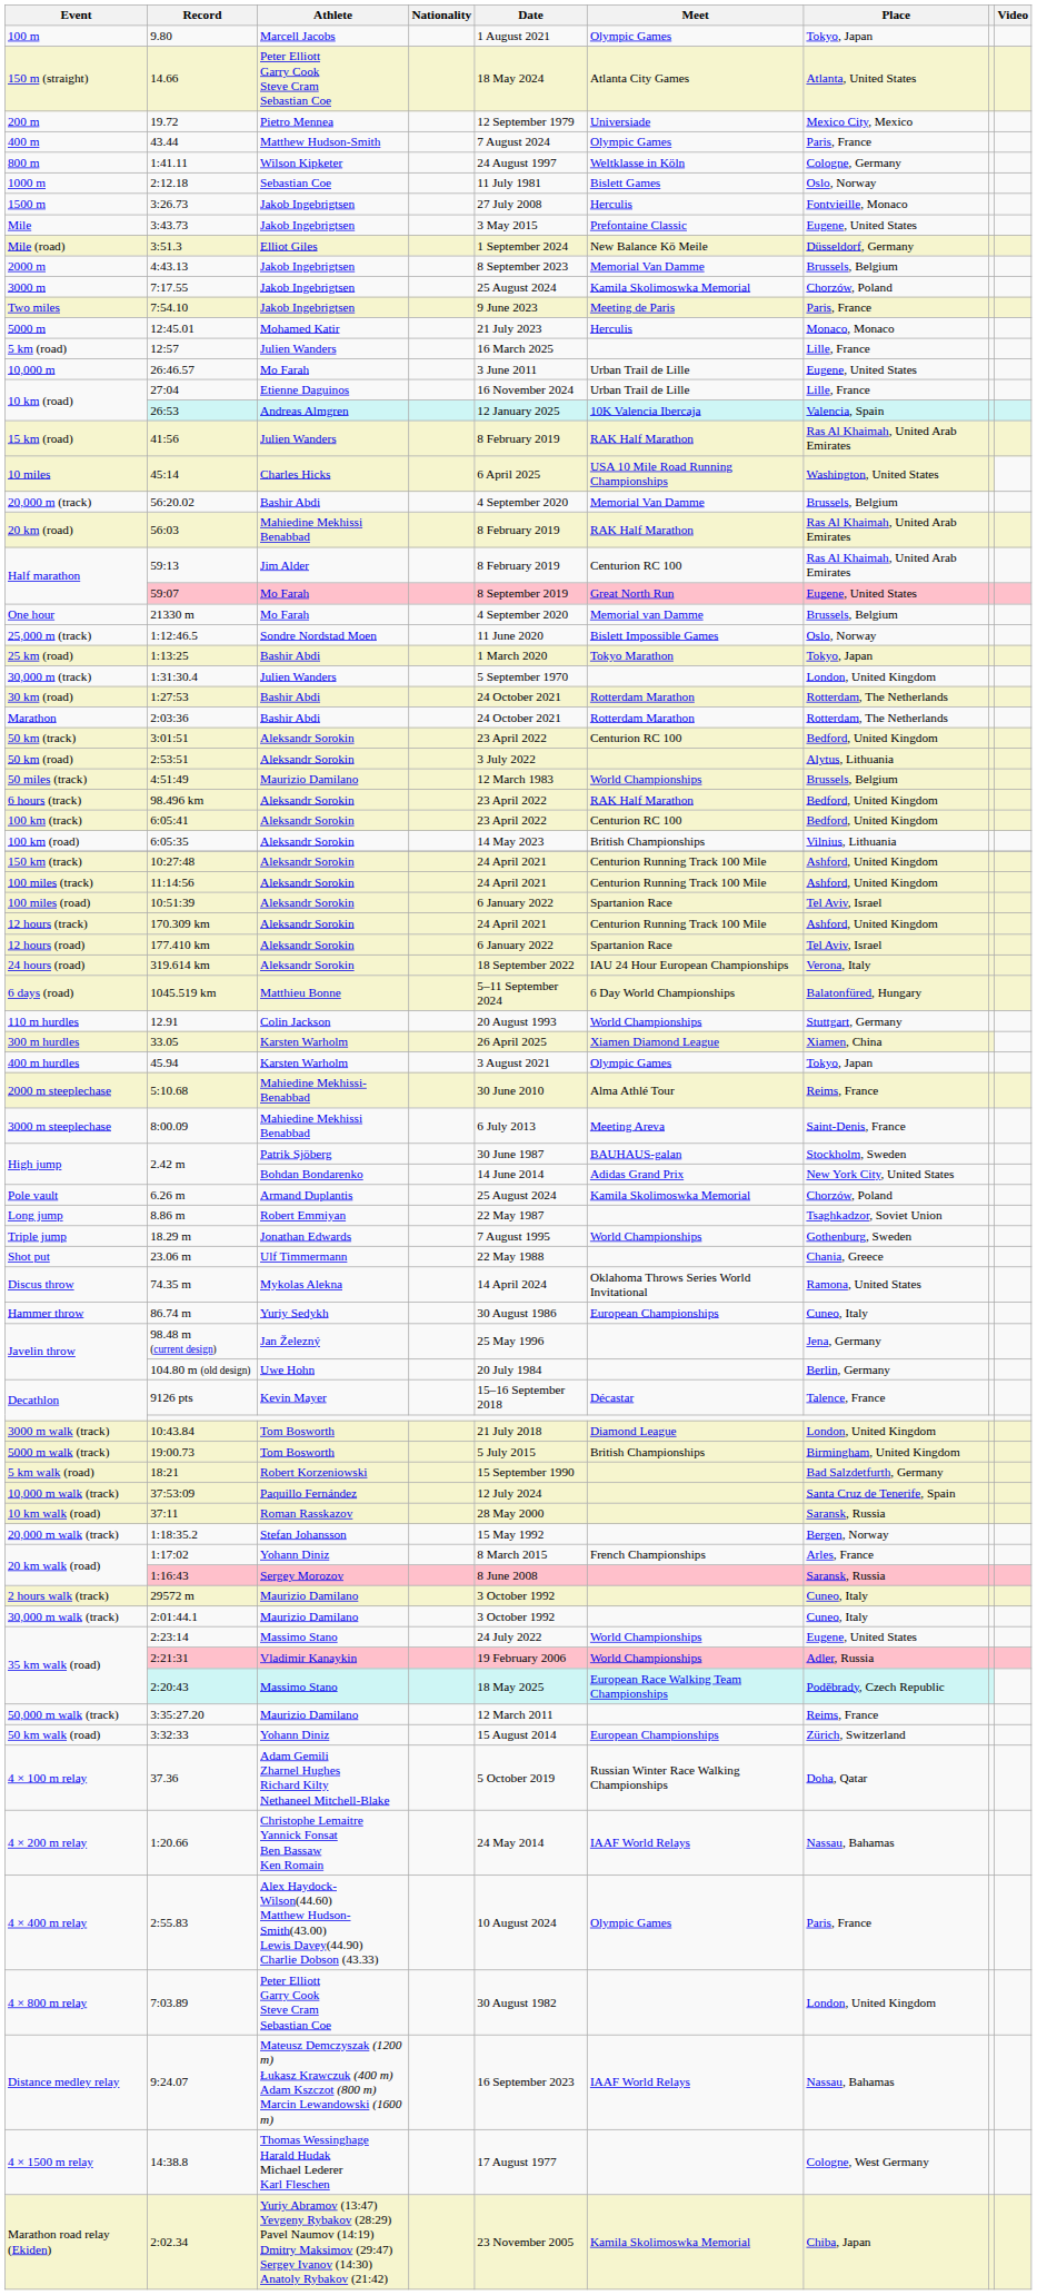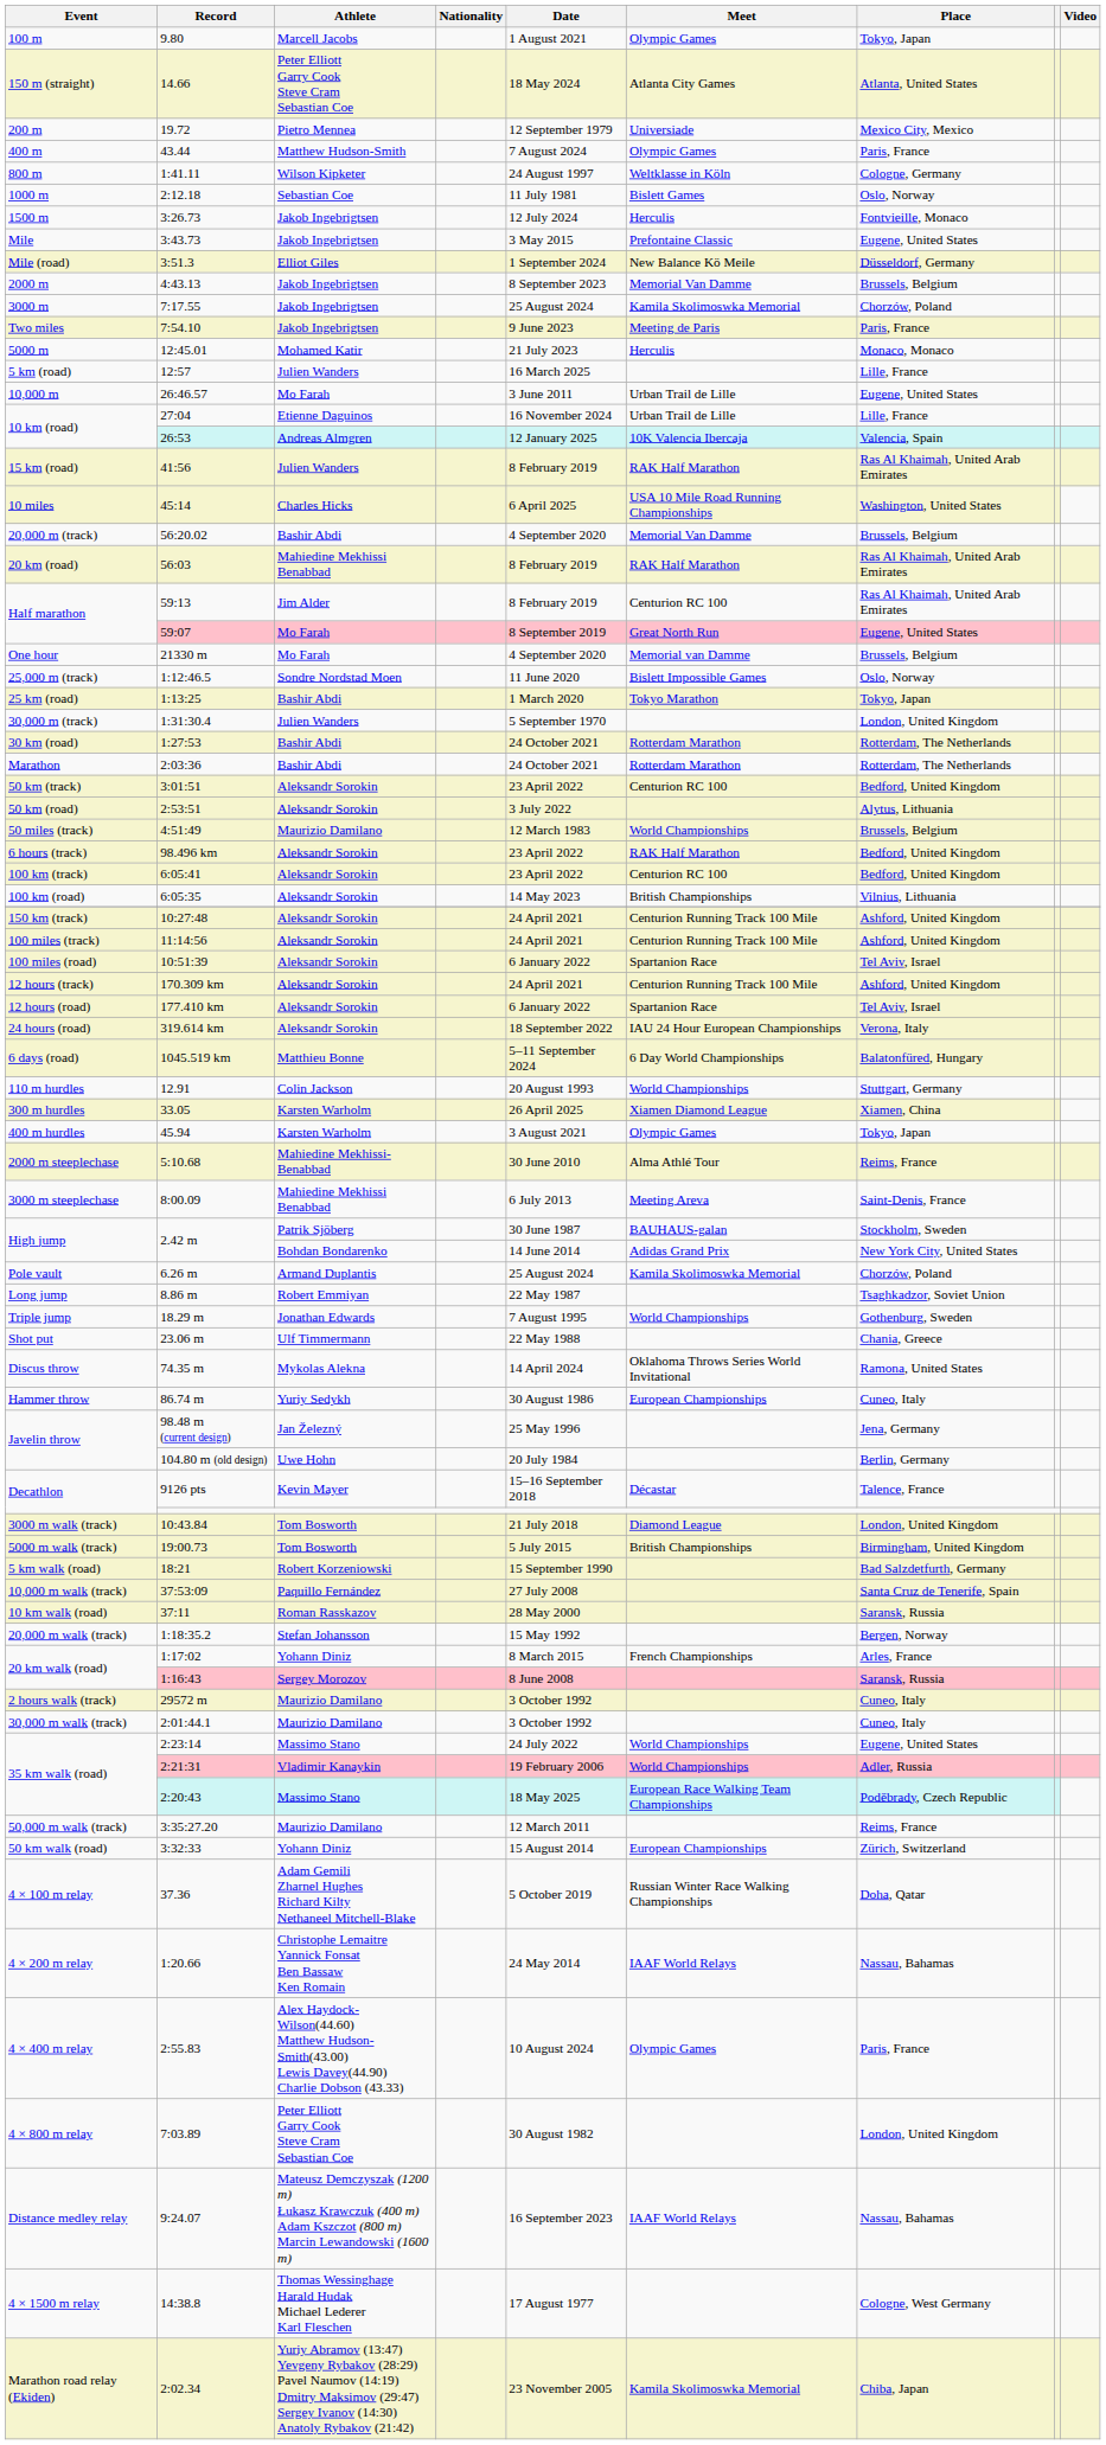1500 m | Date: 27 July 2008 -> 12 July 2024
10,000 m walk (track) | Date: 12 July 2024 -> 27 July 2008
